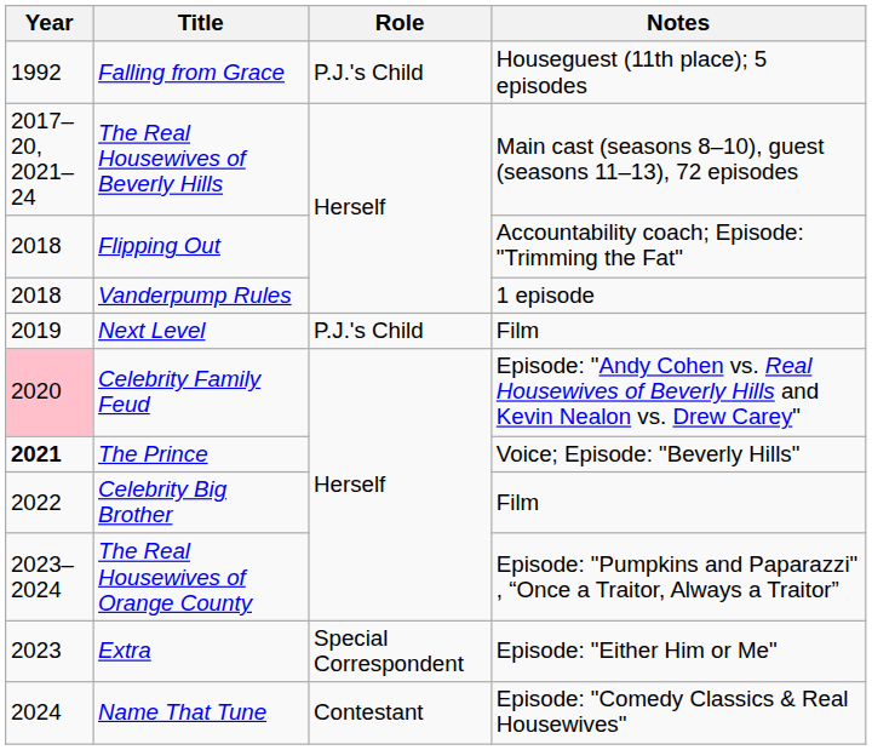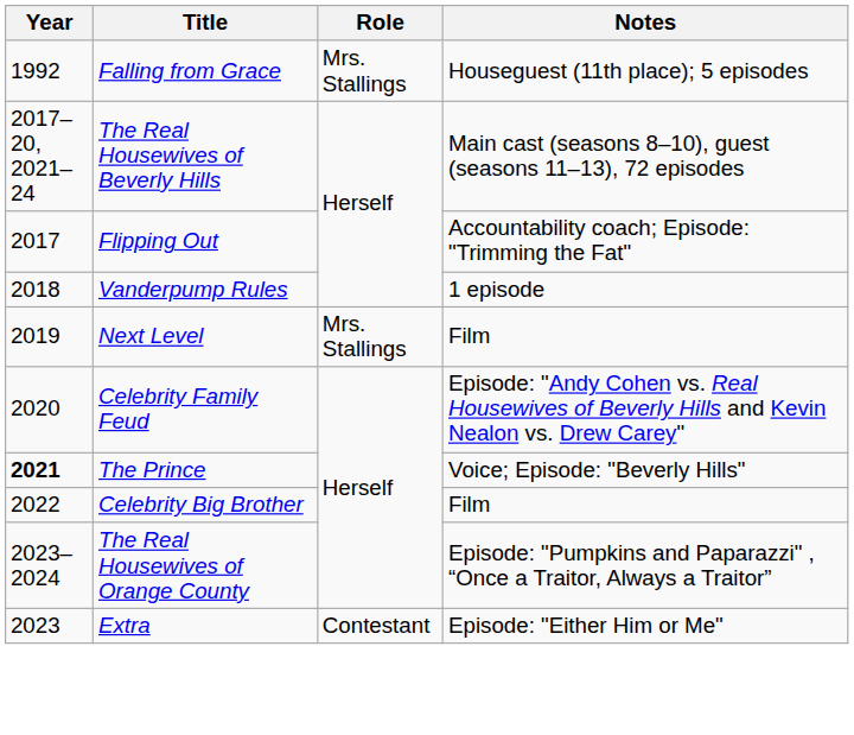Falling from Grace | Role: P.J.'s Child -> Mrs. Stallings
Flipping Out | Year: 2018 -> 2017
Next Level | Role: P.J.'s Child -> Mrs. Stallings
Celebrity Family Feud | Year: pink background -> no background
Extra | Role: Special Correspondent -> Contestant
- row: 2024 | Name That Tune | Contestant | Episode: "Comedy Classics & Real Housewives"
